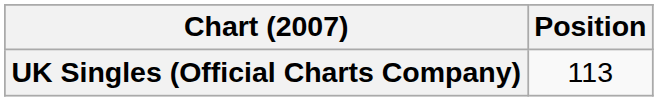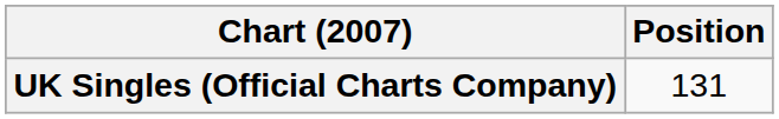UK Singles (Official Charts Company) | Position: 113 -> 131
